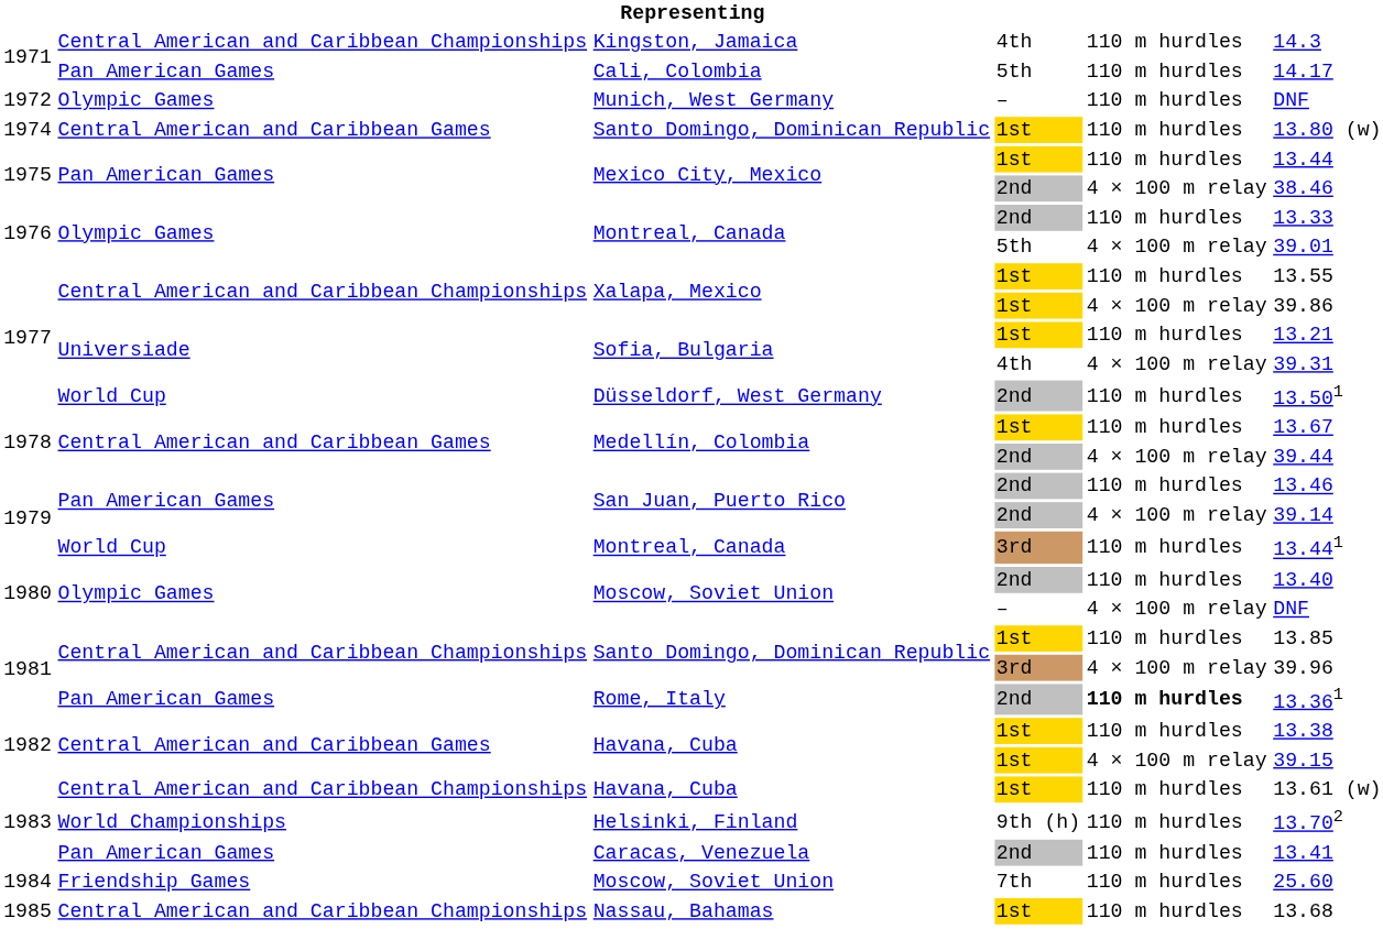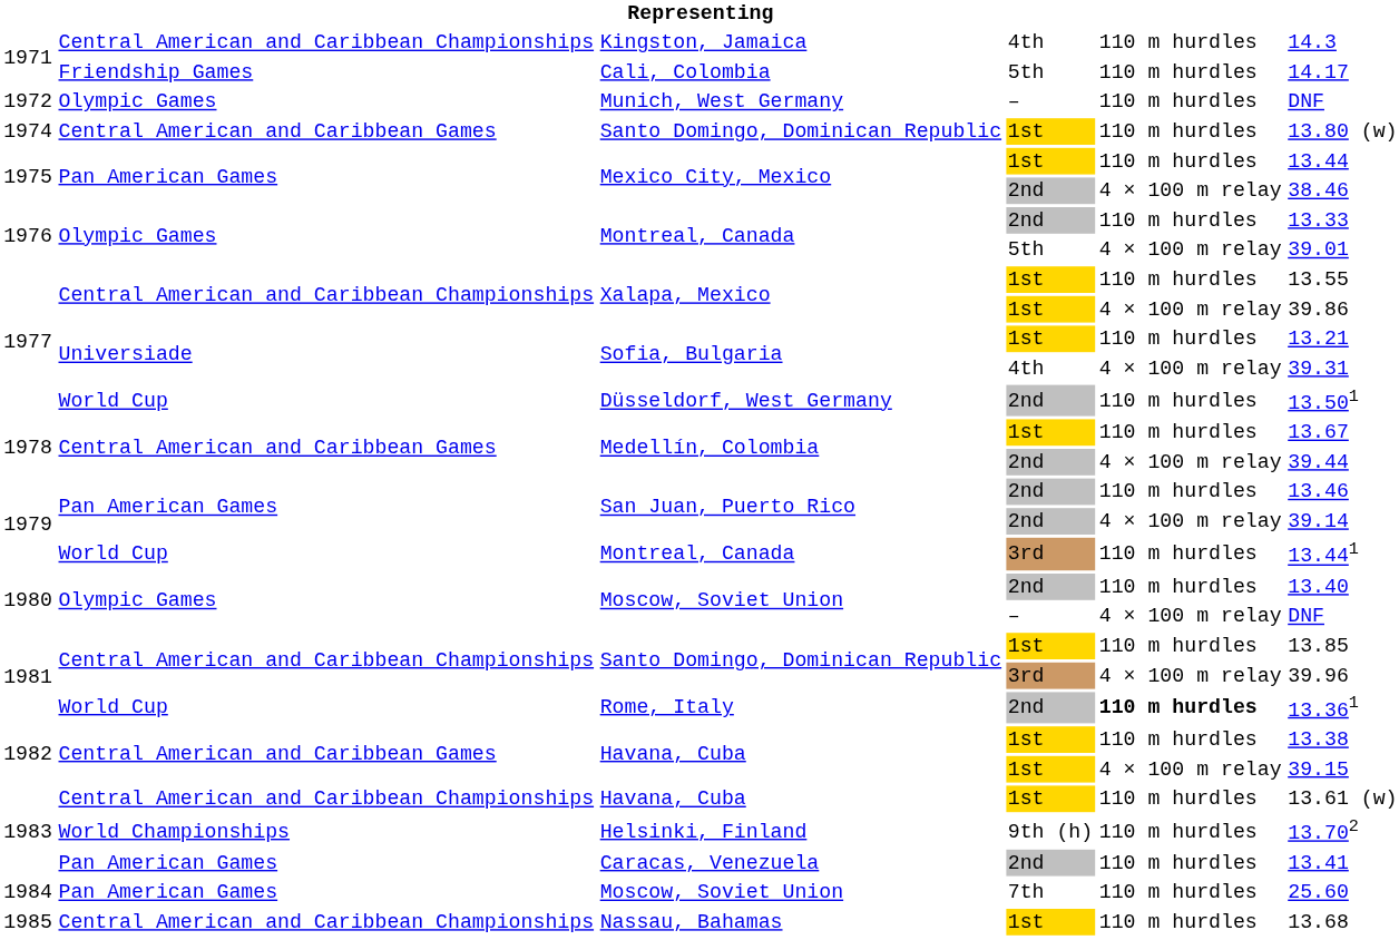Cali, Colombia | column 2: Pan American Games -> Friendship Games
Rome, Italy | column 2: Pan American Games -> World Cup
Moscow, Soviet Union / 7th | column 2: Friendship Games -> Pan American Games
